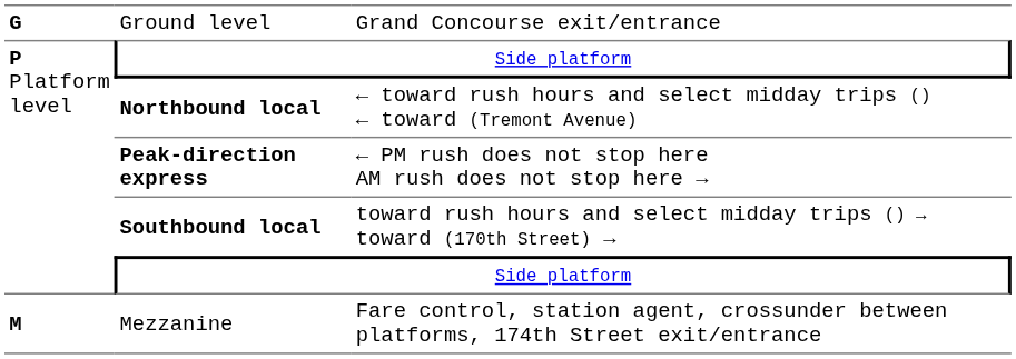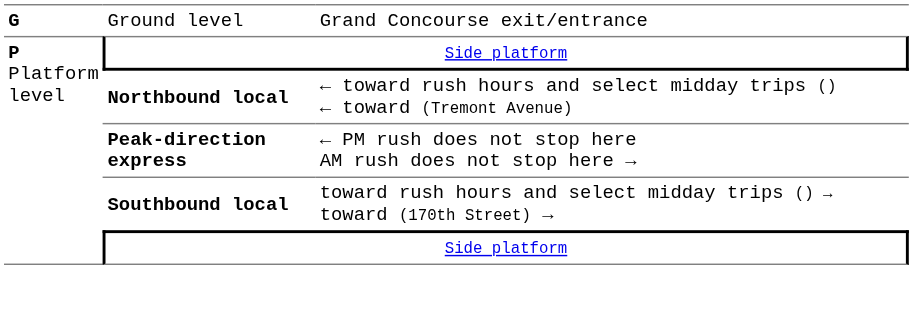- row: M | Mezzanine | Fare control, station agent, crossunder between platforms, 174th Street exit/entrance
